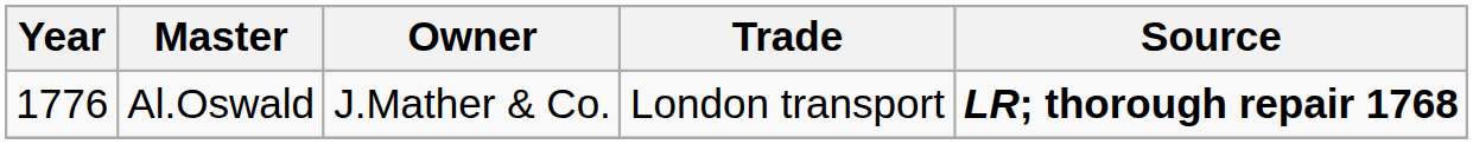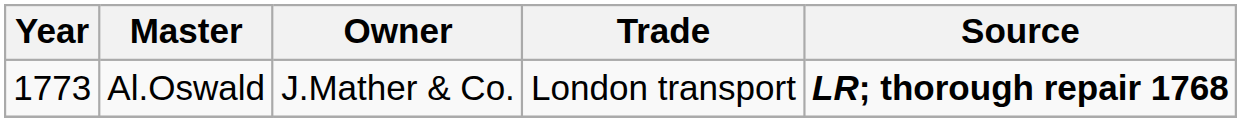Al.Oswald | Year: 1776 -> 1773
